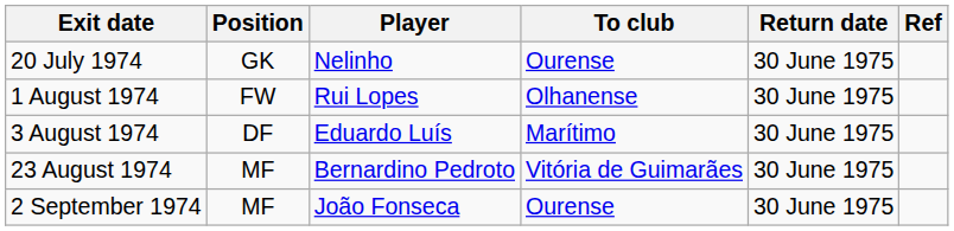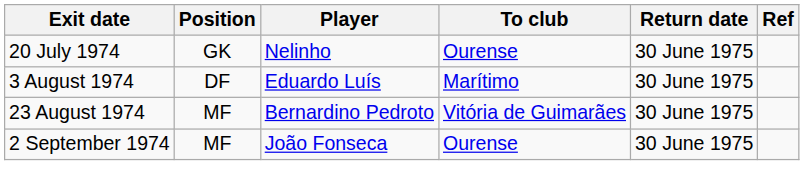- row: 1 August 1974 | FW | Rui Lopes | Olhanense | 30 June 1975
